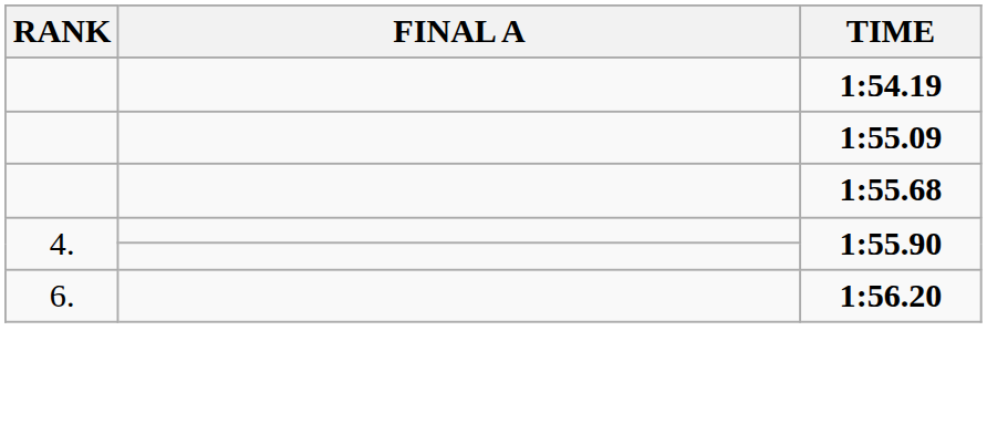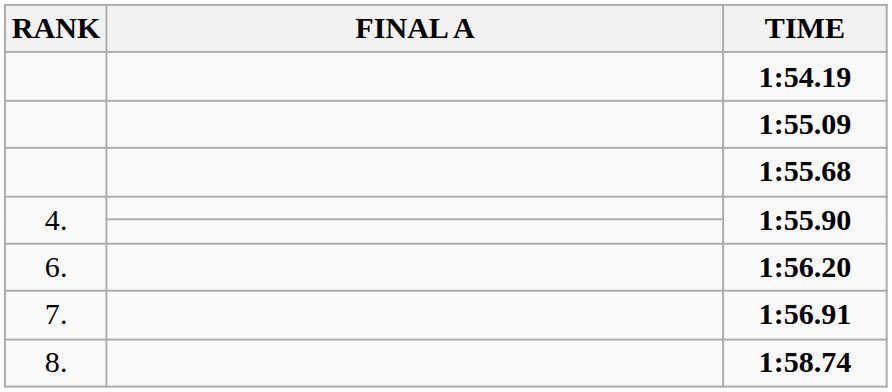+ row: 7. | 1:56.91
+ row: 8. | 1:58.74
